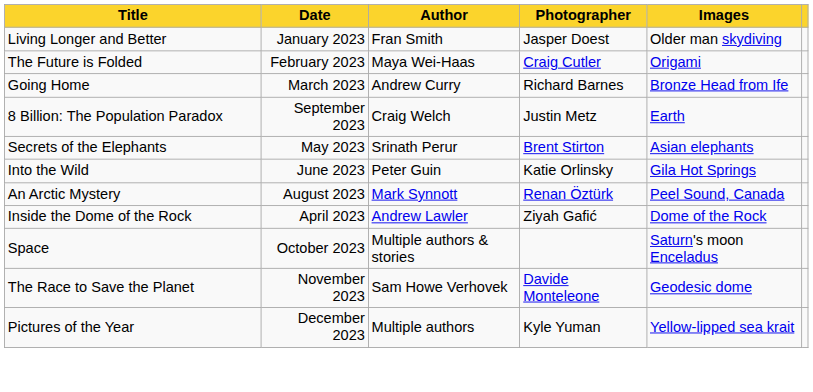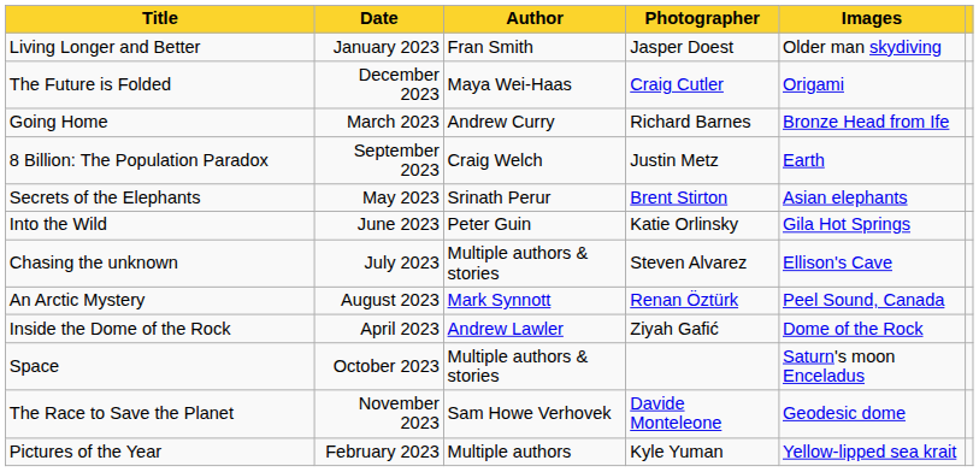The Future is Folded | Date: February 2023 -> December 2023
+ row: Chasing the unknown | July 2023 | Multiple authors & stories | Steven Alvarez | Ellison's Cave
Pictures of the Year | Date: December 2023 -> February 2023
